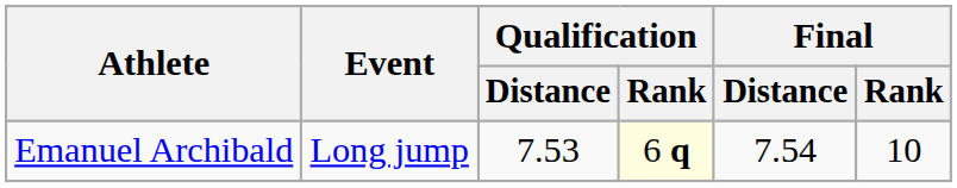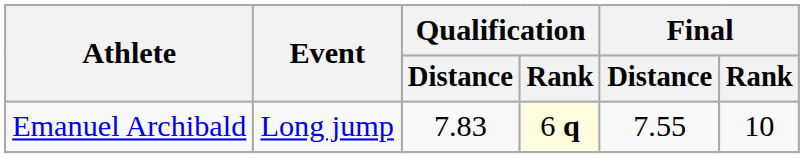Emanuel Archibald | Qualification / Distance: 7.53 -> 7.83
Emanuel Archibald | Final / Distance: 7.54 -> 7.55
